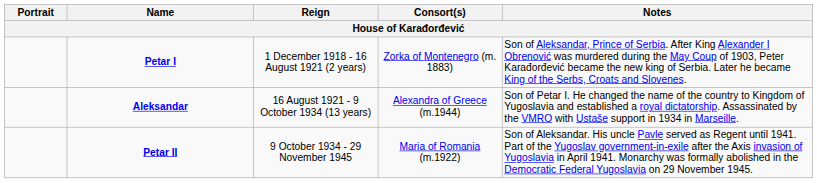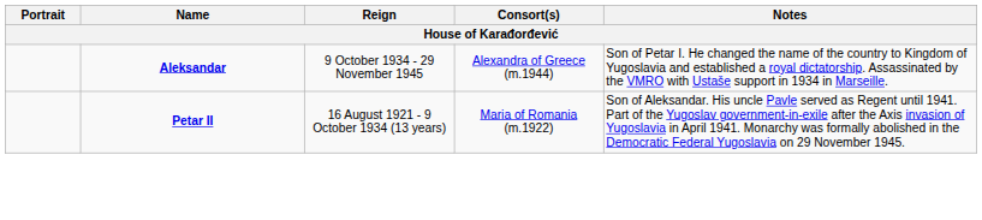- row: Petar I | 1 December 1918 - 16 August 1921 (2 years) | Zorka of Montenegro (m. 1883) | Son of Aleksandar, Prince of Serbia. After King Alexander I Obrenović was murdered during the May Coup of 1903, Peter Karađorđević became the new king of Serbia. Later he became King of the Serbs, Croats and Slovenes.
Aleksandar | Reign: 16 August 1921 - 9 October 1934 (13 years) -> 9 October 1934 - 29 November 1945
Petar II | Reign: 9 October 1934 - 29 November 1945 -> 16 August 1921 - 9 October 1934 (13 years)
